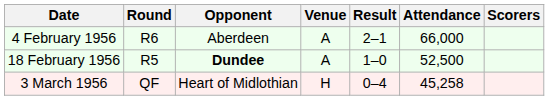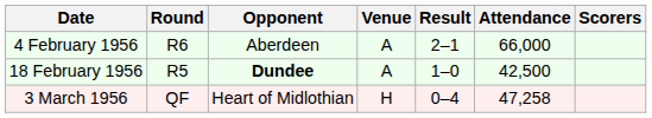18 February 1956 | Attendance: 52,500 -> 42,500
3 March 1956 | Attendance: 45,258 -> 47,258
